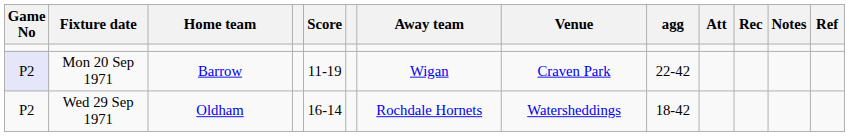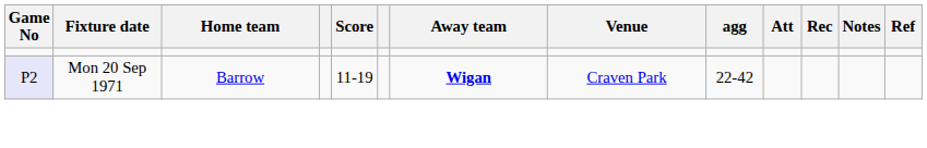Mon 20 Sep 1971 | Away team: normal -> bold
- row: P2 | Wed 29 Sep 1971 | Oldham | 16-14 | Rochdale Hornets | Watersheddings | 18-42
